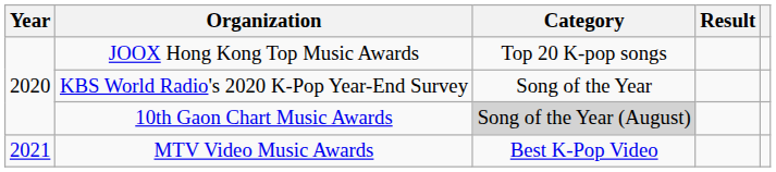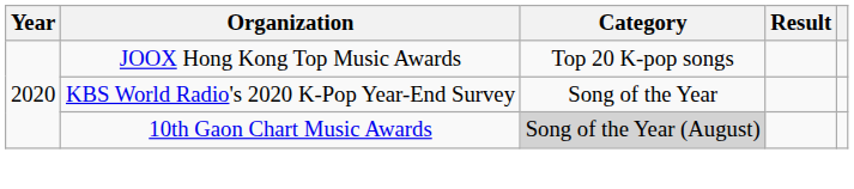- row: 2021 | MTV Video Music Awards | Best K-Pop Video
